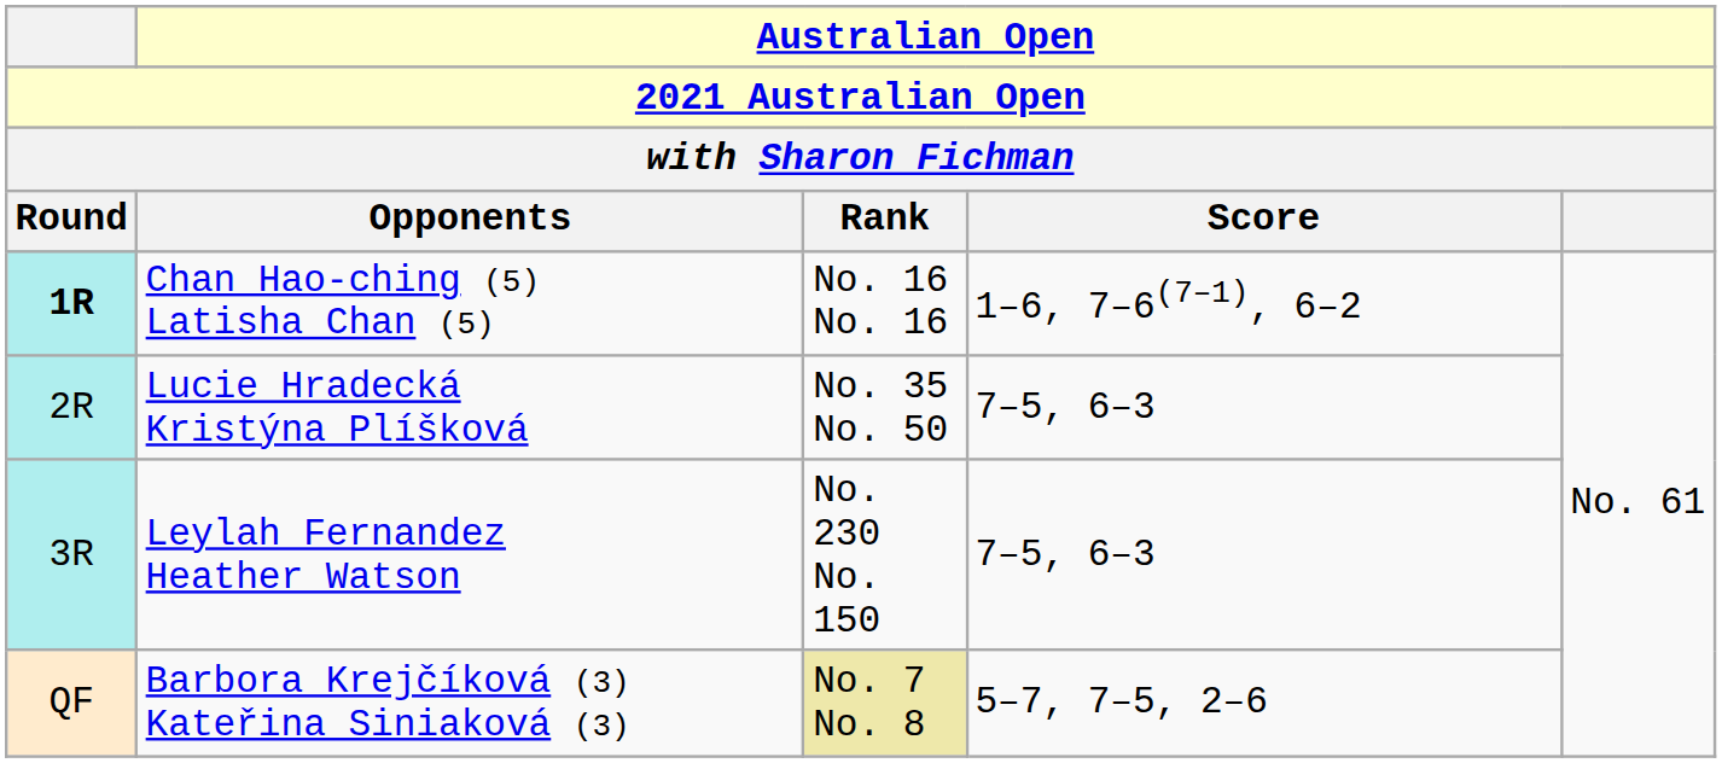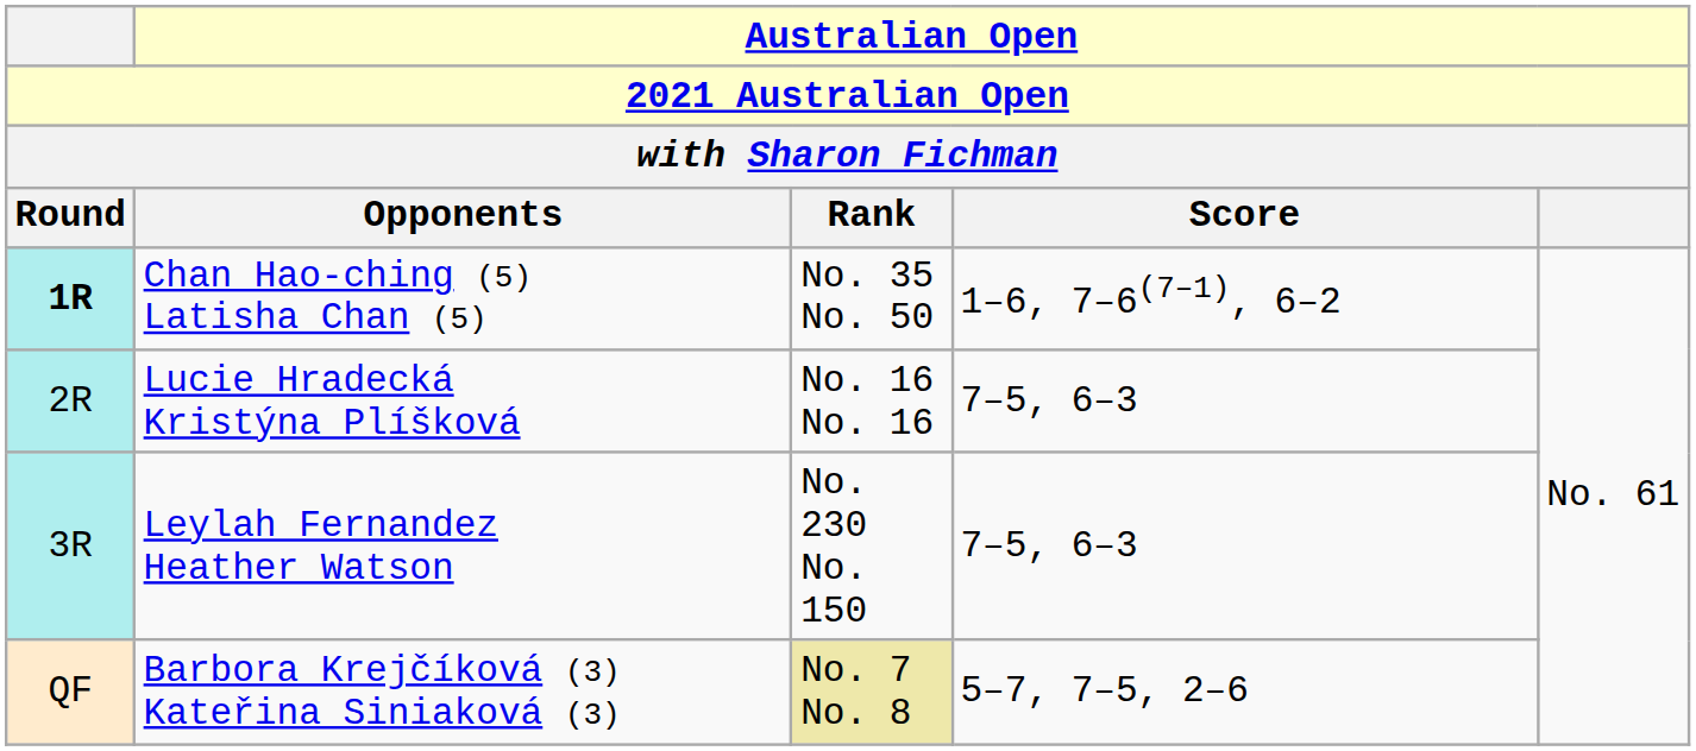Chan Hao-ching (5) Latisha Chan (5) | Australian Open / Rank: No. 16 No. 16 -> No. 35 No. 50
Lucie Hradecká Kristýna Plíšková | Australian Open / Rank: No. 35 No. 50 -> No. 16 No. 16
